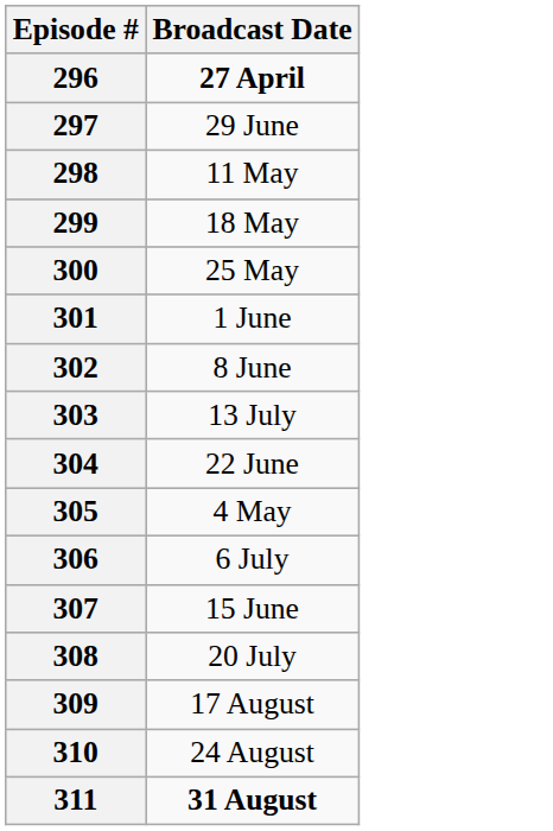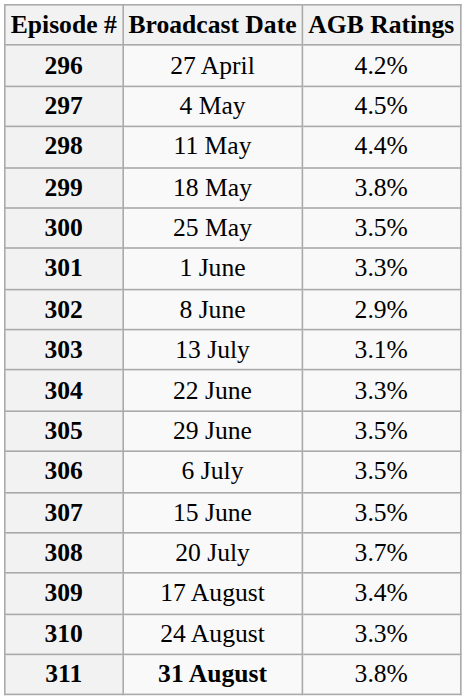+ column: AGB Ratings | 4.2% | 4.5% | 4.4% | 3.8% | 3.5% | 3.3% | 2.9% | 3.1% | 3.3% | 3.5% | 3.5% | 3.5% | 3.7% | 3.4% | 3.3% | 3.8%
296 | Broadcast Date: bold -> normal
297 | Broadcast Date: 29 June -> 4 May
305 | Broadcast Date: 4 May -> 29 June
